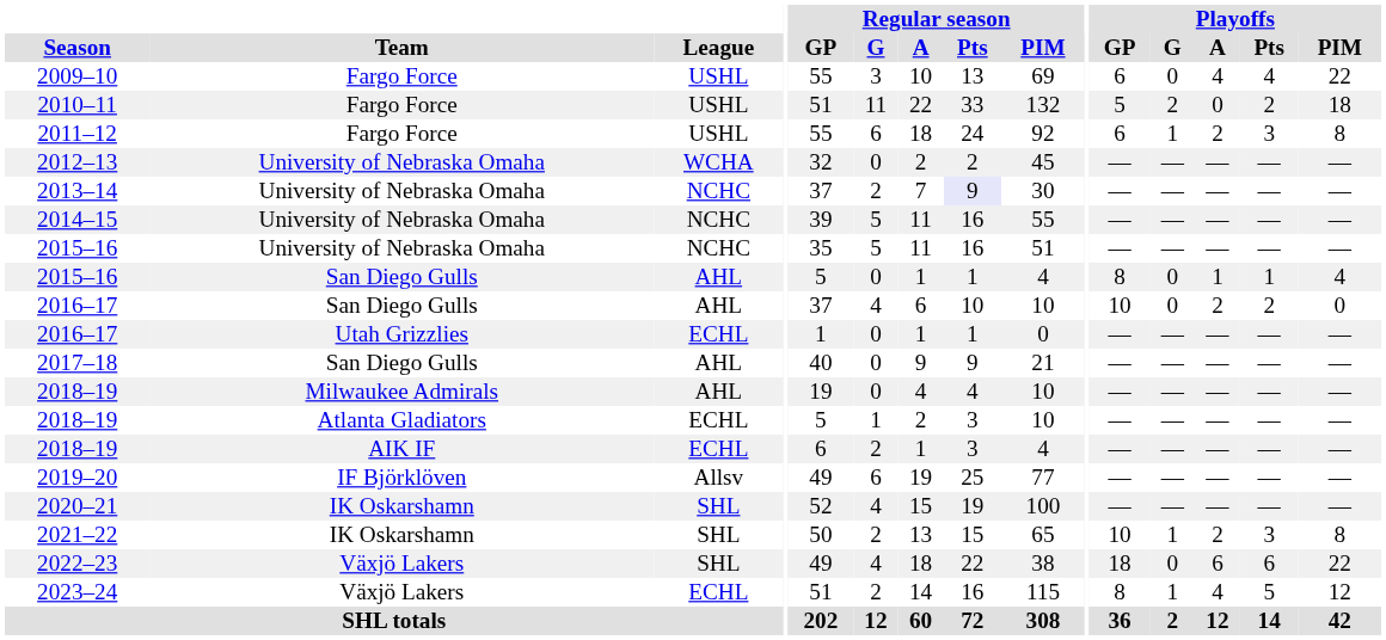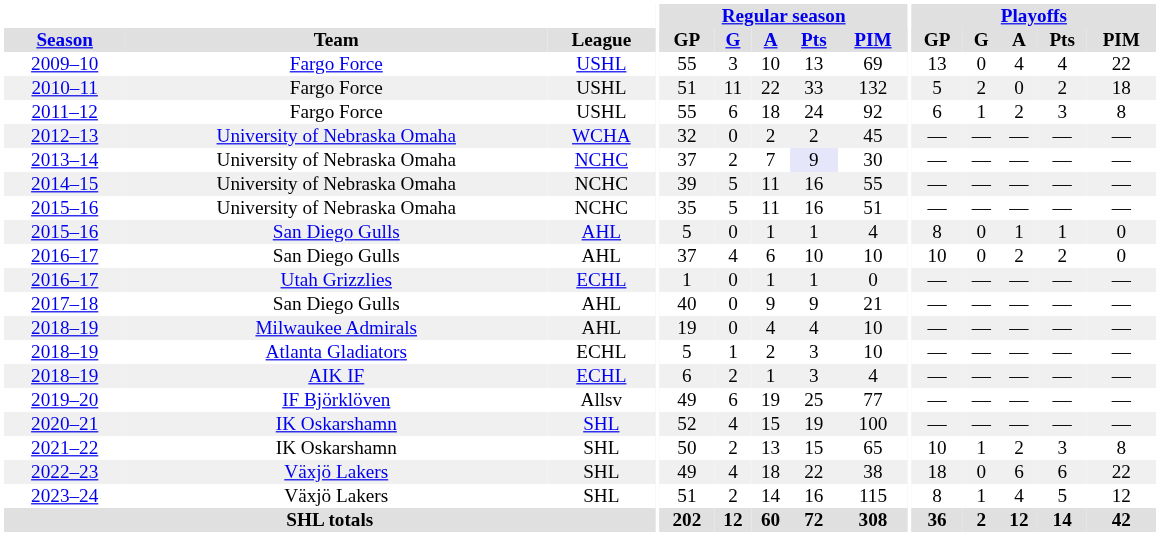2009–10 | Playoffs / GP: 6 -> 13
2015–16 / San Diego Gulls | Playoffs / PIM: 4 -> 0
2023–24 | League: ECHL -> SHL
